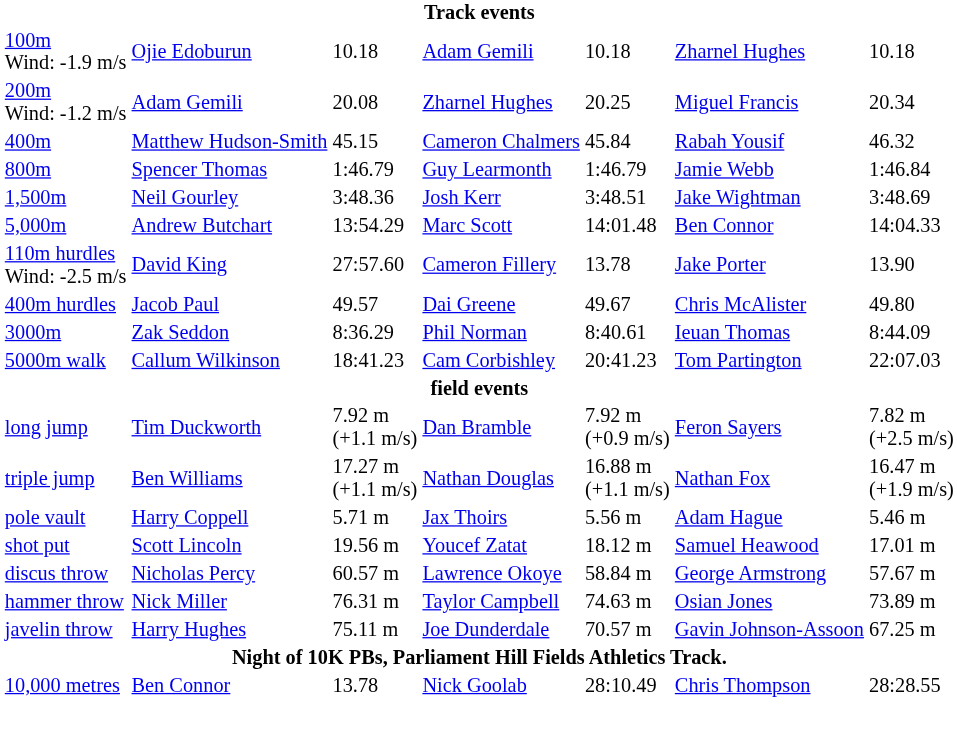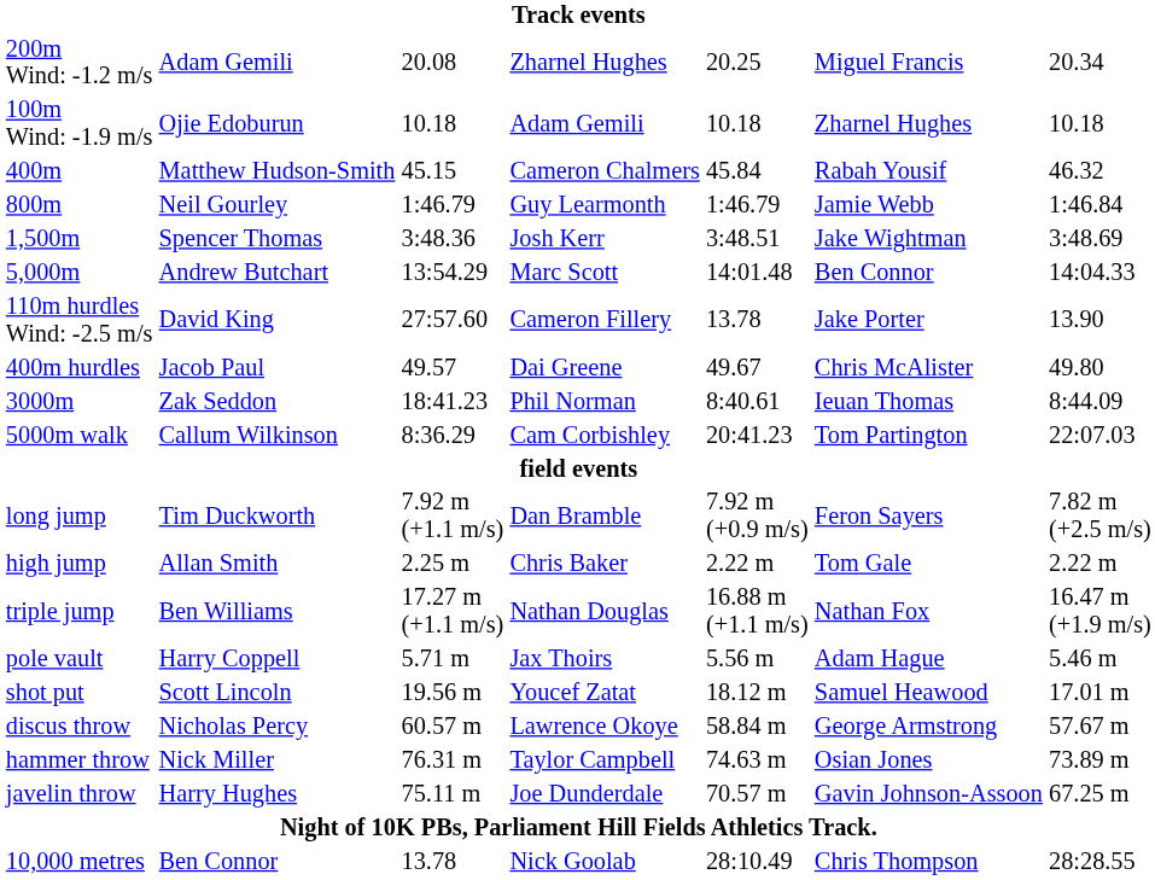rows swapped: 100m Wind: -1.9 m/s <-> 200m Wind: -1.2 m/s
800m | column 2: Spencer Thomas -> Neil Gourley
1,500m | column 2: Neil Gourley -> Spencer Thomas
3000m | column 3: 8:36.29 -> 18:41.23
5000m walk | column 3: 18:41.23 -> 8:36.29
+ row: high jump | Allan Smith | 2.25 m | Chris Baker | 2.22 m | Tom Gale | 2.22 m
